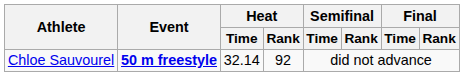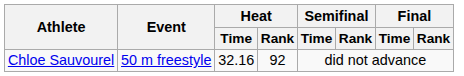Chloe Sauvourel | Event: bold -> normal
Chloe Sauvourel | Heat / Time: 32.14 -> 32.16
